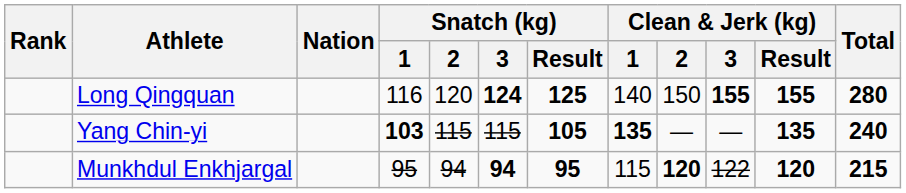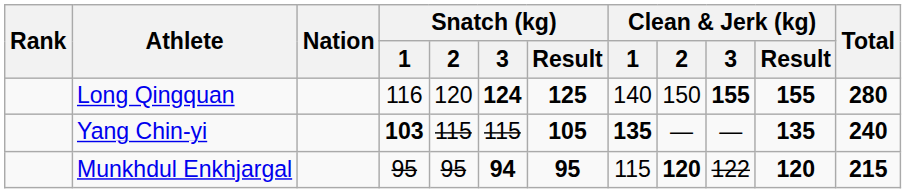Munkhdul Enkhjargal | Snatch (kg) / 2: 94 -> 95
